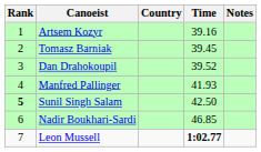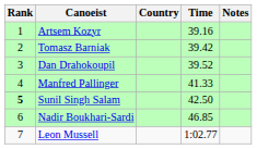Tomasz Barniak | Time: 39.45 -> 39.42
Manfred Pallinger | Time: 41.93 -> 41.33
Leon Mussell | Time: bold -> normal
